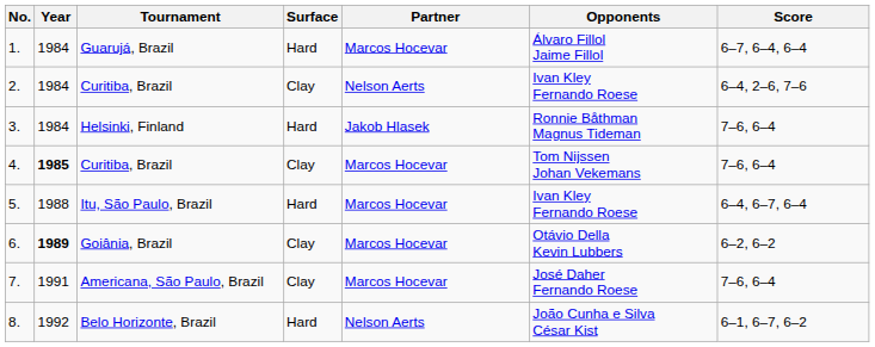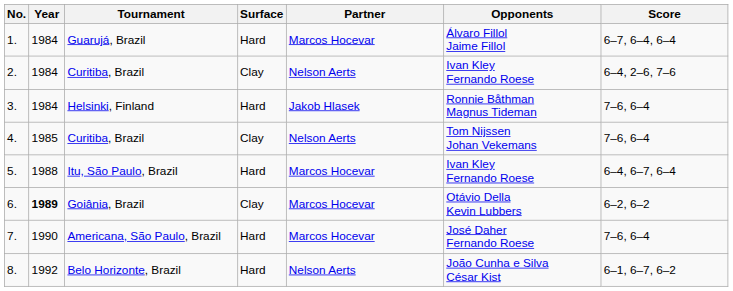4. | Year: bold -> normal
4. | Partner: Marcos Hocevar -> Nelson Aerts
7. | Year: 1991 -> 1990
7. | Surface: Clay -> Hard
